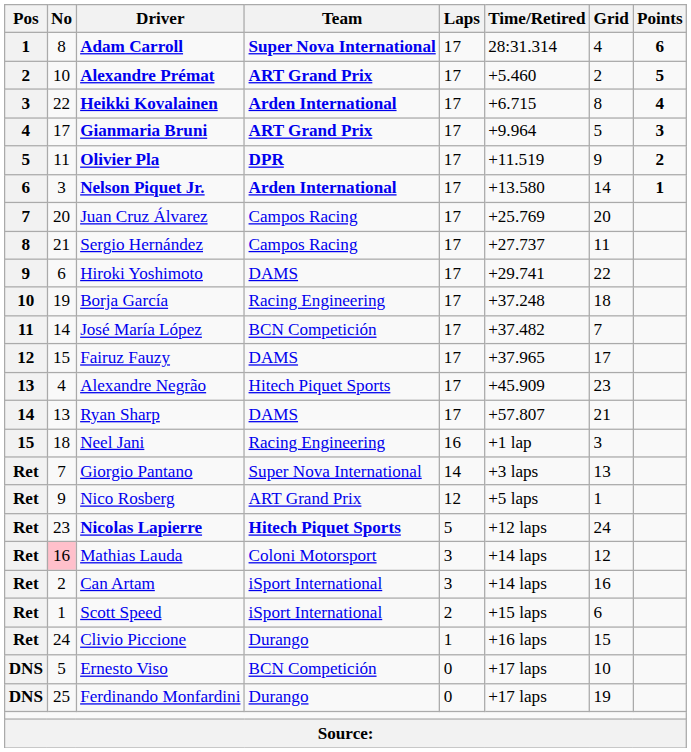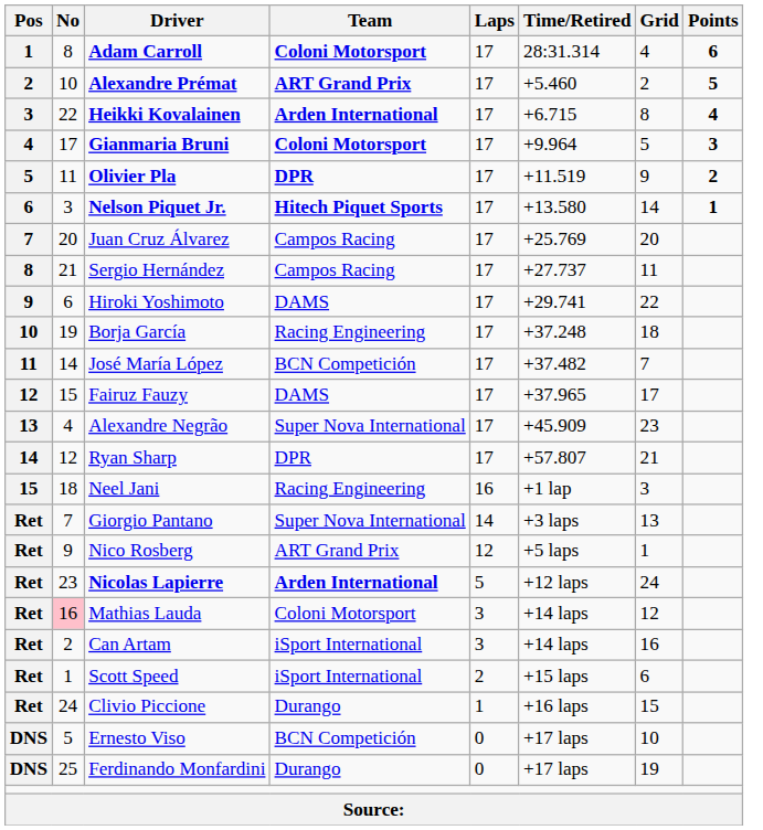Adam Carroll | Team: Super Nova International -> Coloni Motorsport
Gianmaria Bruni | Team: ART Grand Prix -> Coloni Motorsport
Nelson Piquet Jr. | Team: Arden International -> Hitech Piquet Sports
Alexandre Negrão | Team: Hitech Piquet Sports -> Super Nova International
Ryan Sharp | No: 13 -> 12
Ryan Sharp | Team: DAMS -> DPR
Nicolas Lapierre | Team: Hitech Piquet Sports -> Arden International
